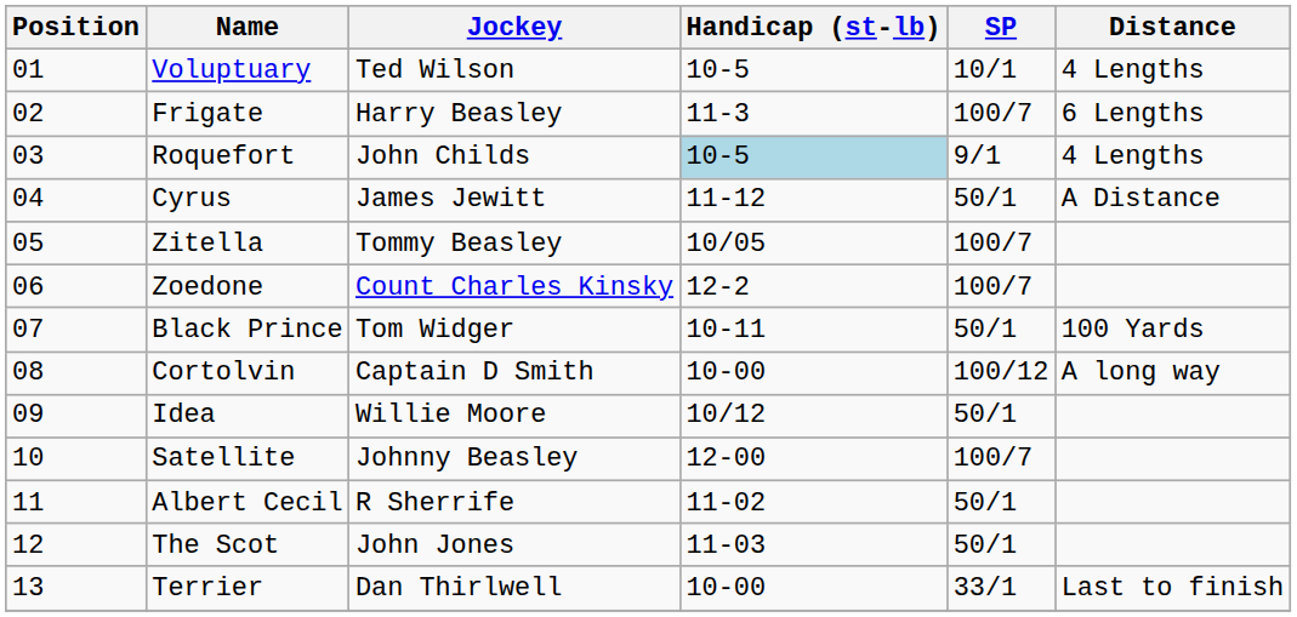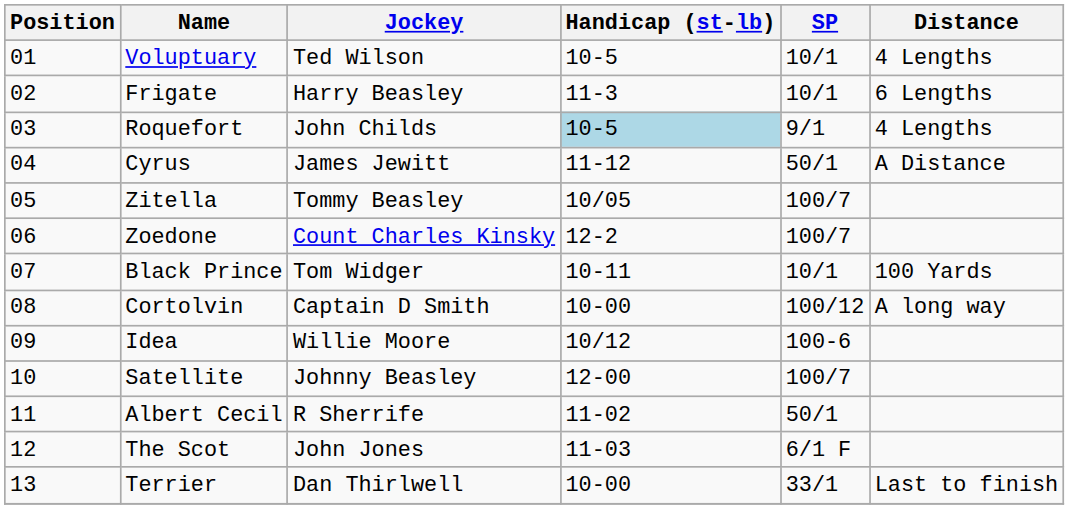Frigate | SP: 100/7 -> 10/1
Black Prince | SP: 50/1 -> 10/1
Idea | SP: 50/1 -> 100-6
The Scot | SP: 50/1 -> 6/1 F
